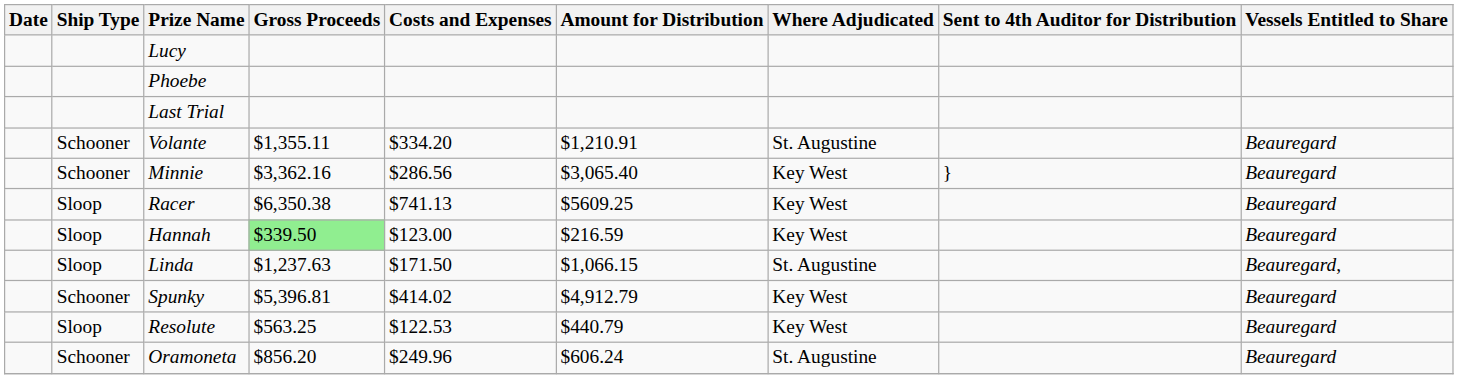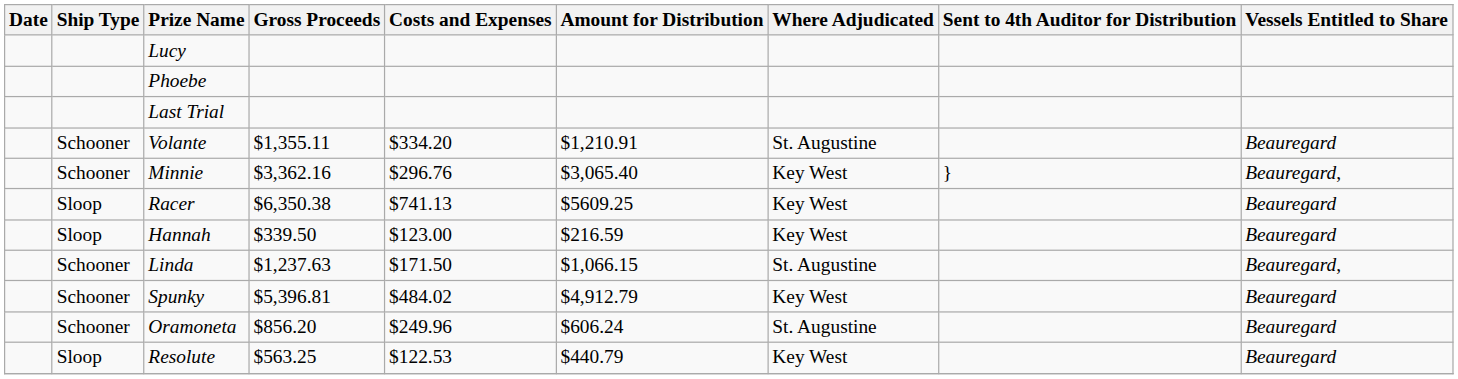Minnie | Costs and Expenses: $286.56 -> $296.76
Minnie | Vessels Entitled to Share: Beauregard -> Beauregard,
Hannah | Gross Proceeds: lightgreen background -> no background
Linda | Ship Type: Sloop -> Schooner
Spunky | Costs and Expenses: $414.02 -> $484.02
rows swapped: Oramoneta <-> Resolute
